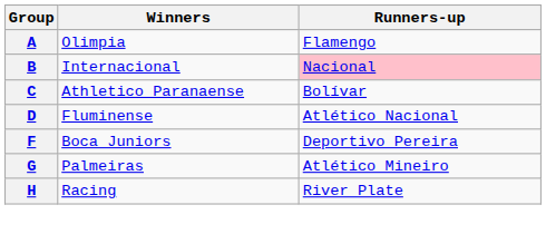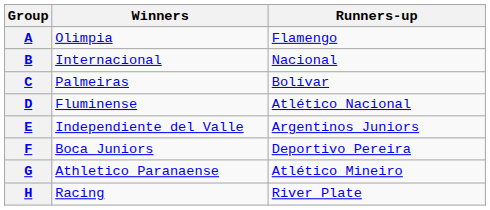B | Runners-up: pink background -> no background
C | Winners: Athletico Paranaense -> Palmeiras
+ row: E | Independiente del Valle | Argentinos Juniors
G | Winners: Palmeiras -> Athletico Paranaense
